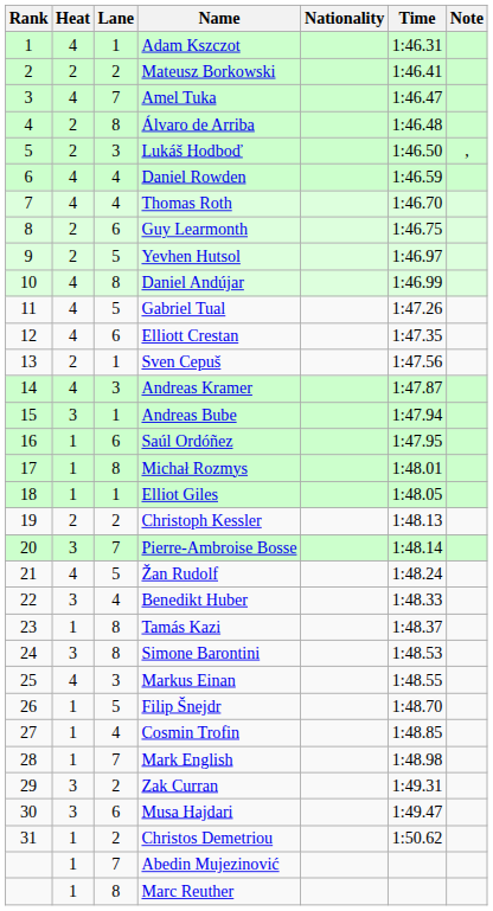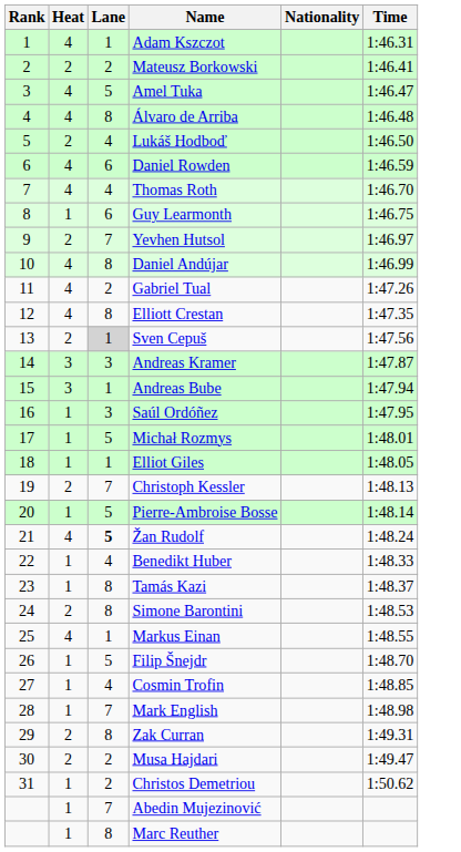- column: Note | ,
Amel Tuka | Lane: 7 -> 5
Álvaro de Arriba | Heat: 2 -> 4
Lukáš Hodboď | Lane: 3 -> 4
Daniel Rowden | Lane: 4 -> 6
Guy Learmonth | Heat: 2 -> 1
Yevhen Hutsol | Lane: 5 -> 7
Gabriel Tual | Lane: 5 -> 2
Elliott Crestan | Lane: 6 -> 8
Sven Cepuš | Lane: no background -> lightgrey background
Andreas Kramer | Heat: 4 -> 3
Saúl Ordóñez | Lane: 6 -> 3
Michał Rozmys | Lane: 8 -> 5
Christoph Kessler | Lane: 2 -> 7
Pierre-Ambroise Bosse | Heat: 3 -> 1
Pierre-Ambroise Bosse | Lane: 7 -> 5
Žan Rudolf | Lane: normal -> bold
Benedikt Huber | Heat: 3 -> 1
Simone Barontini | Heat: 3 -> 2
Markus Einan | Lane: 3 -> 1
Zak Curran | Heat: 3 -> 2
Zak Curran | Lane: 2 -> 8
Musa Hajdari | Heat: 3 -> 2
Musa Hajdari | Lane: 6 -> 2
